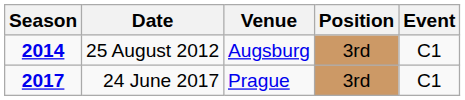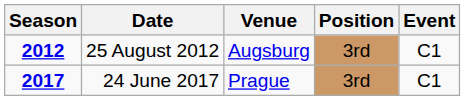25 August 2012 | Season: 2014 -> 2012
